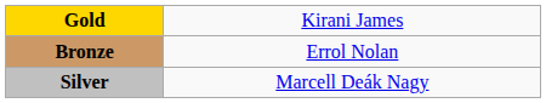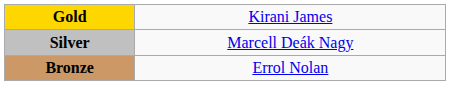rows swapped: Silver <-> Bronze
